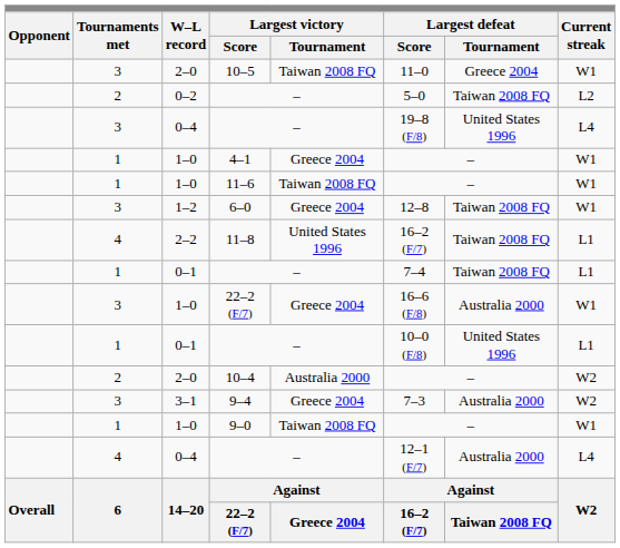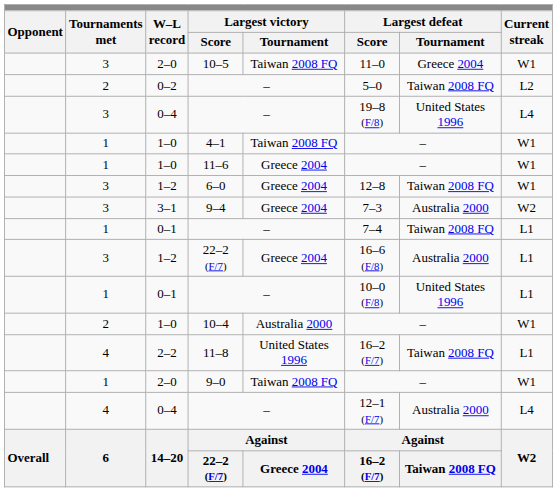4–1 | Largest victory / Tournament: Greece 2004 -> Taiwan 2008 FQ
11–6 | Largest victory / Tournament: Taiwan 2008 FQ -> Greece 2004
rows swapped: 9–4 <-> 11–8
3 / 22–2 (F/7) | W–L record: 1–0 -> 1–2
3 / 22–2 (F/7) | Current streak: W1 -> L1
10–4 | W–L record: 2–0 -> 1–0
10–4 | Current streak: W2 -> W1
9–0 | W–L record: 1–0 -> 2–0
